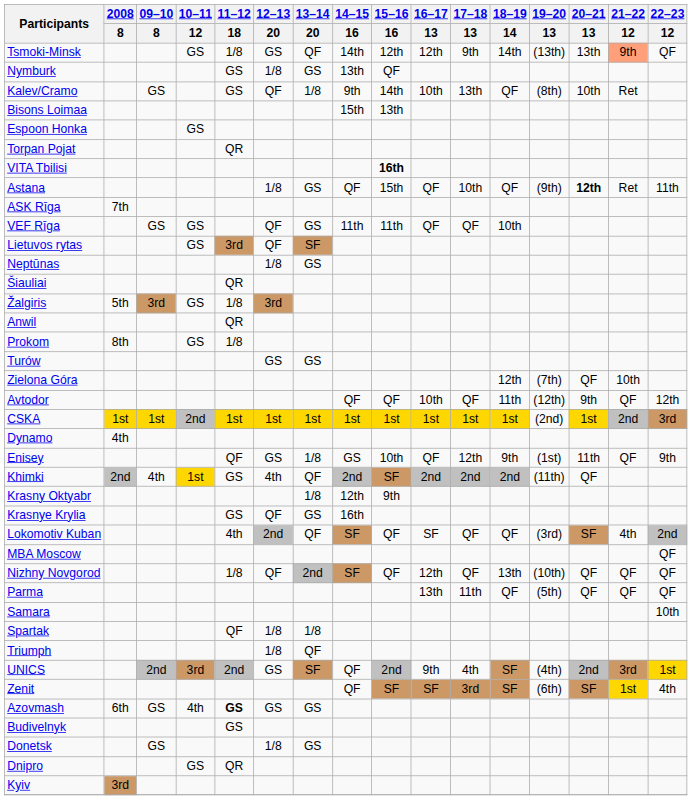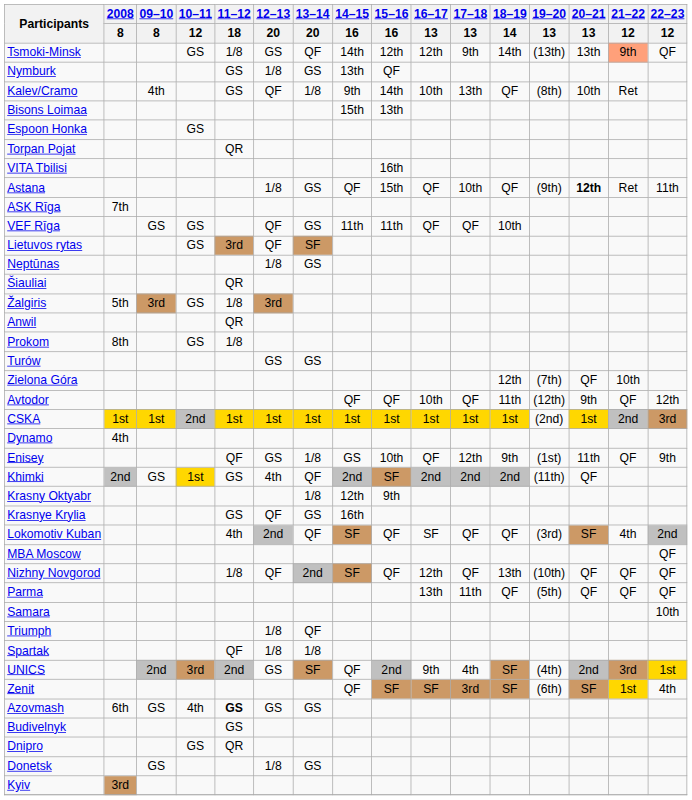Kalev/Cramo | 09–10 / 8: GS -> 4th
VITA Tbilisi | 15–16 / 16: bold -> normal
Khimki | 09–10 / 8: 4th -> GS
rows swapped: Spartak <-> Triumph
rows swapped: Dnipro <-> Donetsk
